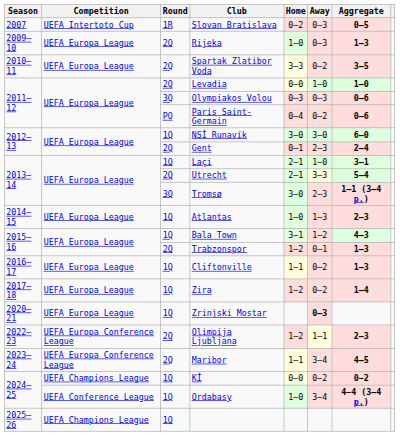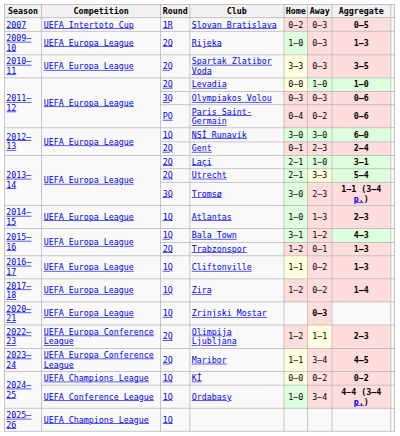Spartak Zlatibor Voda | Away: 0–2 -> 0–3
Laçi | Round: 1Q -> 2Q
